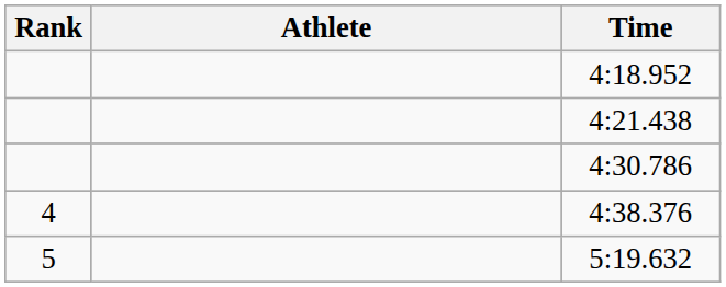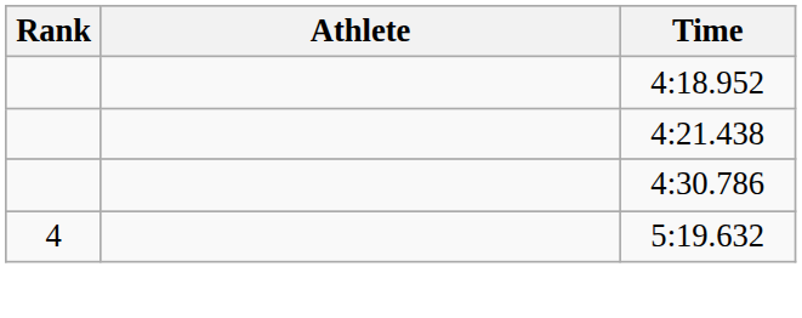- row: 4 | 4:38.376
5:19.632 | Rank: 5 -> 4
